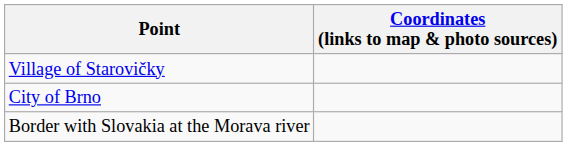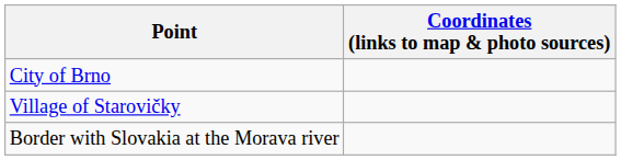rows swapped: City of Brno <-> Village of Starovičky
